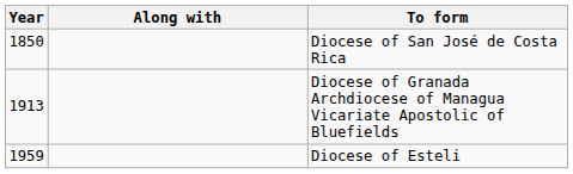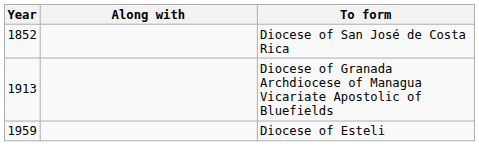Diocese of San José de Costa Rica | Year: 1850 -> 1852
